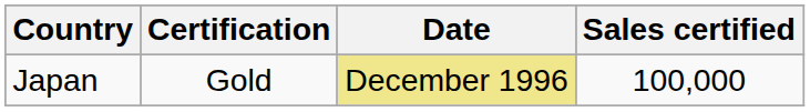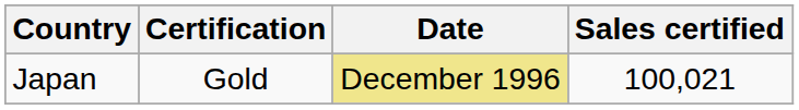Japan | Sales certified: 100,000 -> 100,021
